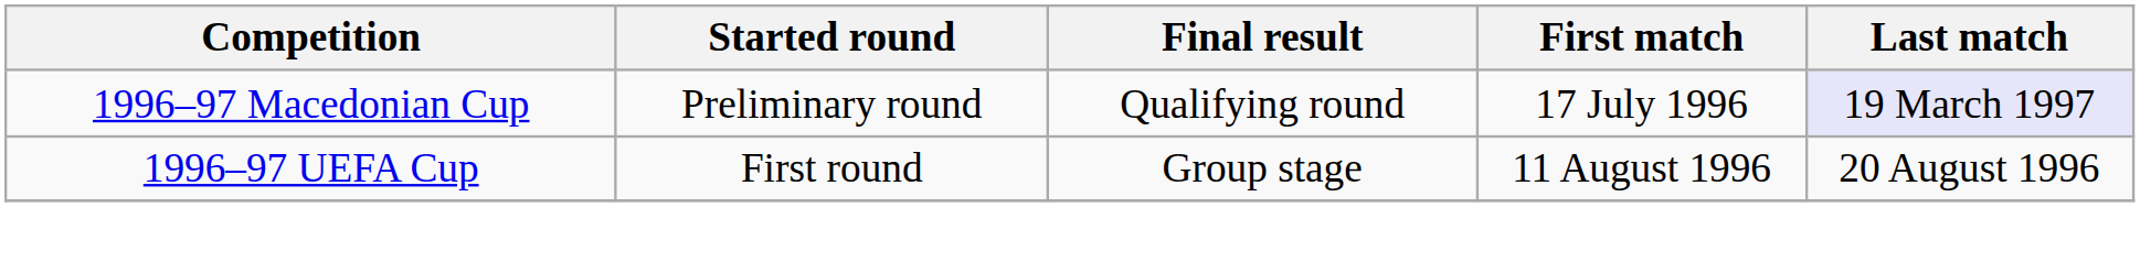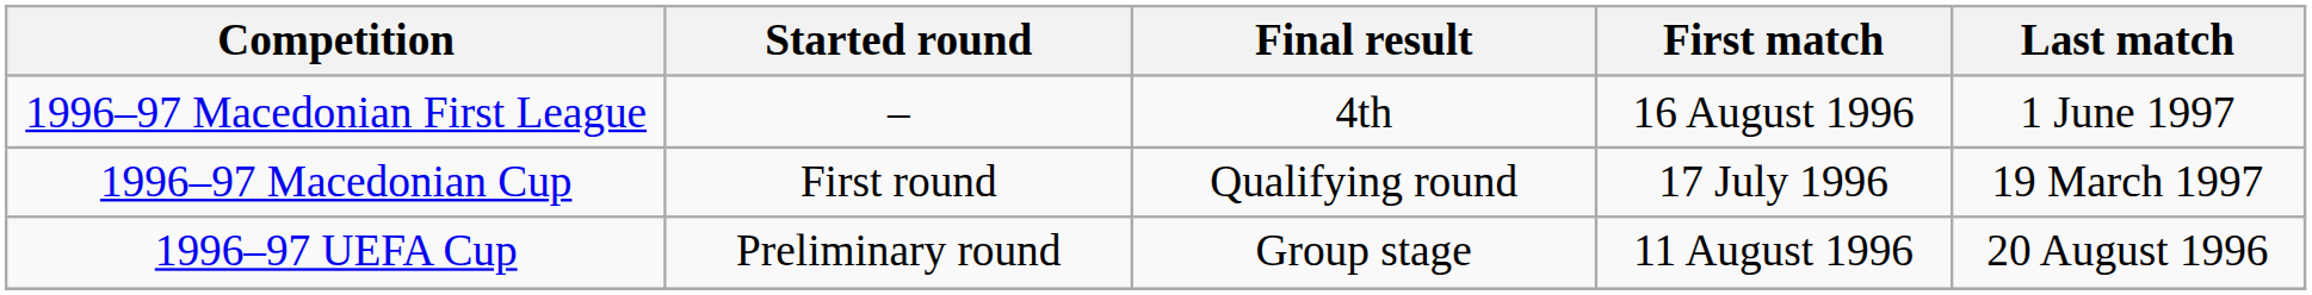+ row: 1996–97 Macedonian First League | – | 4th | 16 August 1996 | 1 June 1997
1996–97 Macedonian Cup | Started round: Preliminary round -> First round
1996–97 Macedonian Cup | Last match: lavender background -> no background
1996–97 UEFA Cup | Started round: First round -> Preliminary round
